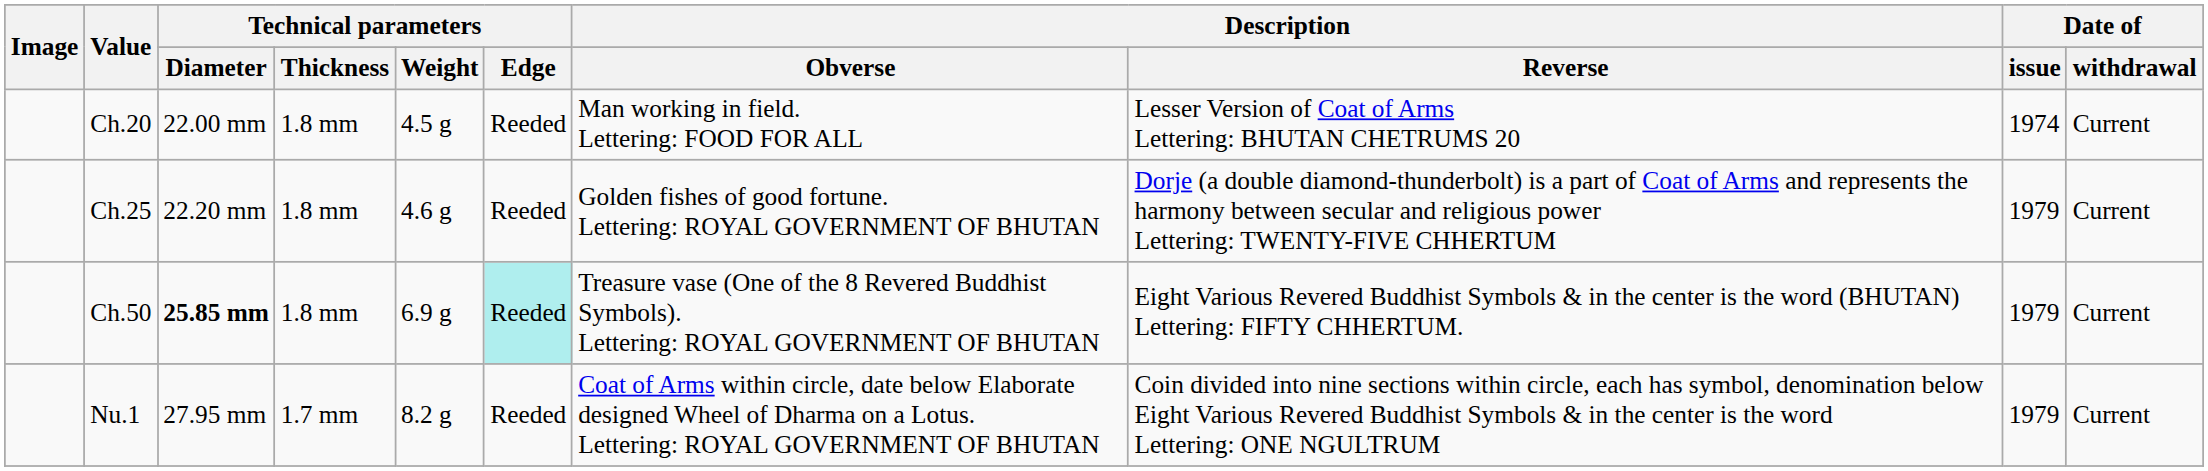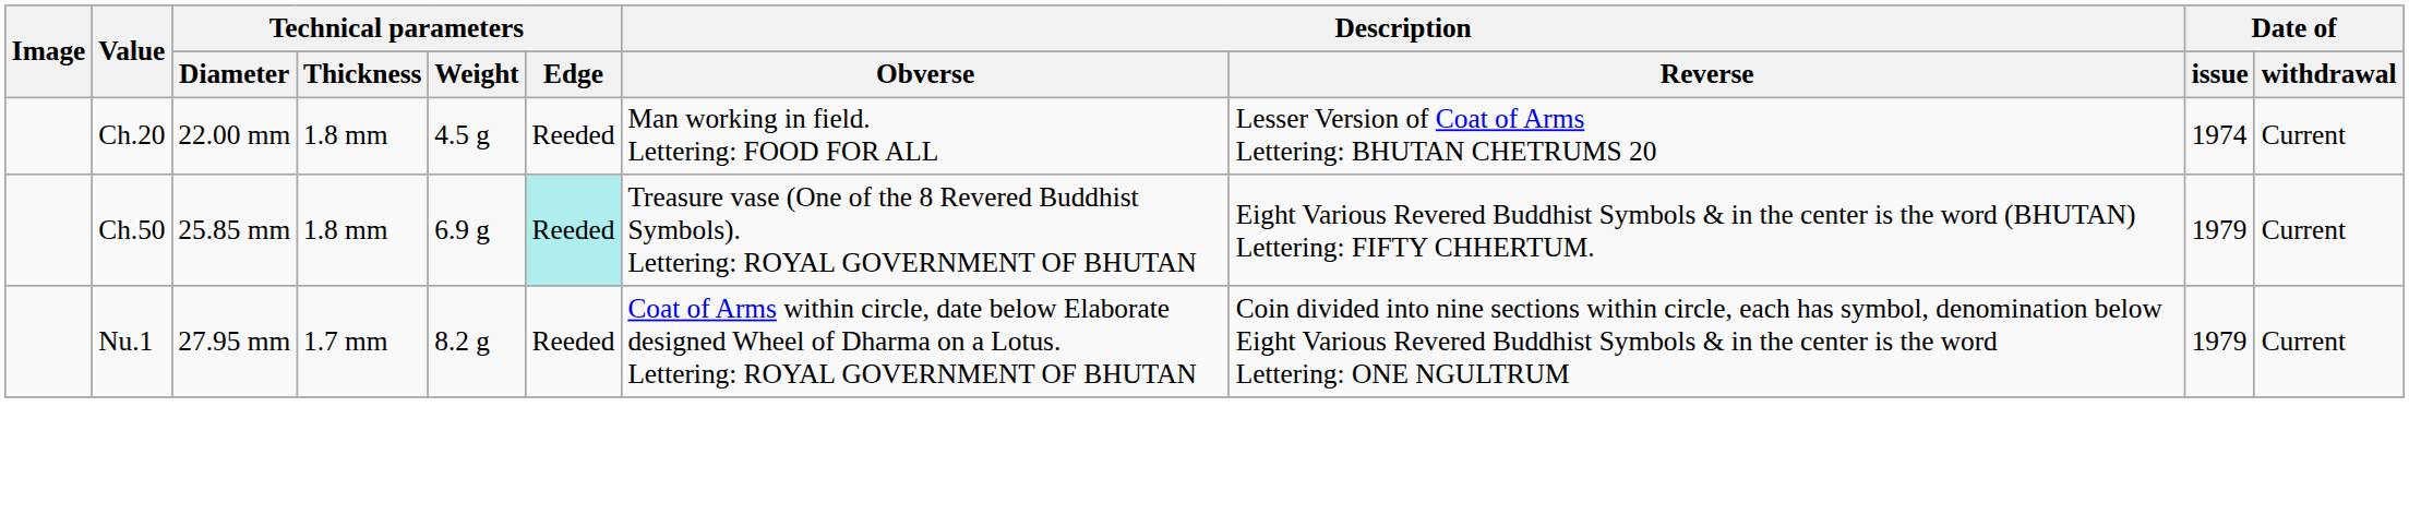- row: Ch.25 | 22.20 mm | 1.8 mm | 4.6 g | Reeded | Golden fishes of good fortune. Lettering: ROYAL GOVERNMENT OF BHUTAN | Dorje (a double diamond-thunderbolt) is a part of Coat of Arms and represents the harmony between secular and religious power Lettering: TWENTY-FIVE CHHERTUM | 1979 | Current
Ch.50 | Technical parameters / Diameter: bold -> normal
